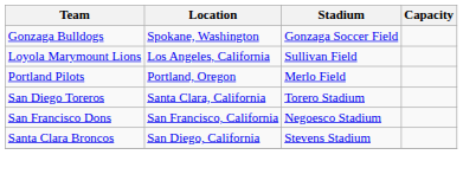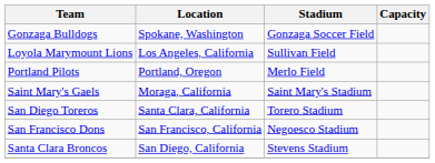+ row: Saint Mary's Gaels | Moraga, California | Saint Mary's Stadium
